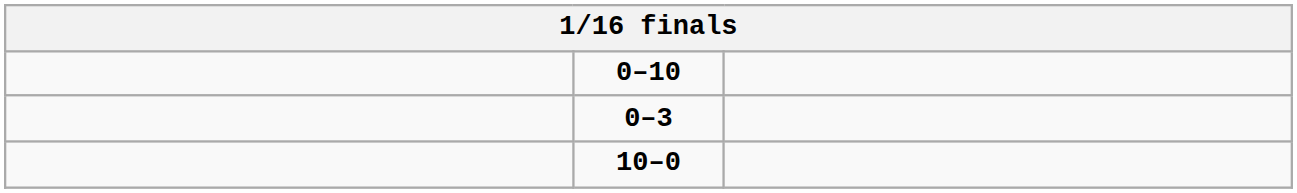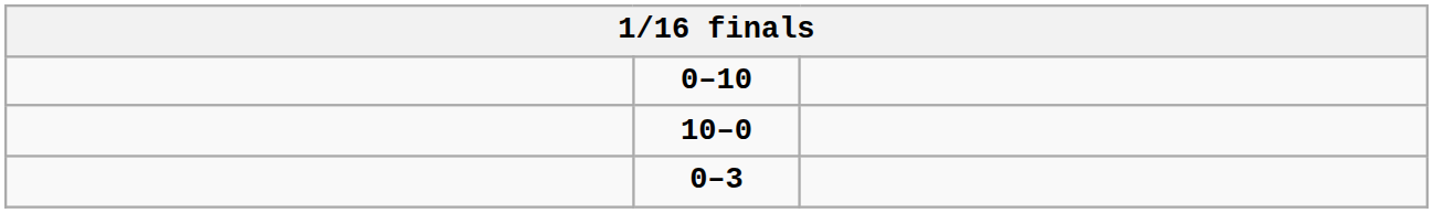rows swapped: 0–3 <-> 10–0
